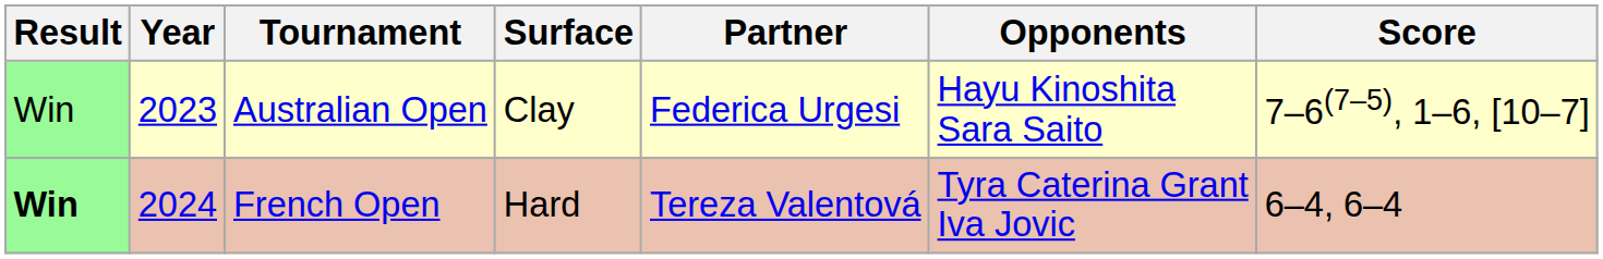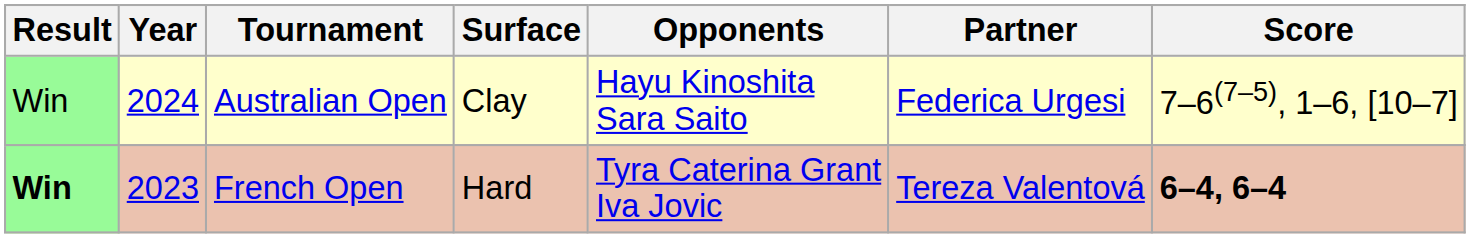columns swapped: Partner <-> Opponents
Australian Open | Year: 2023 -> 2024
French Open | Year: 2024 -> 2023
French Open | Score: normal -> bold
